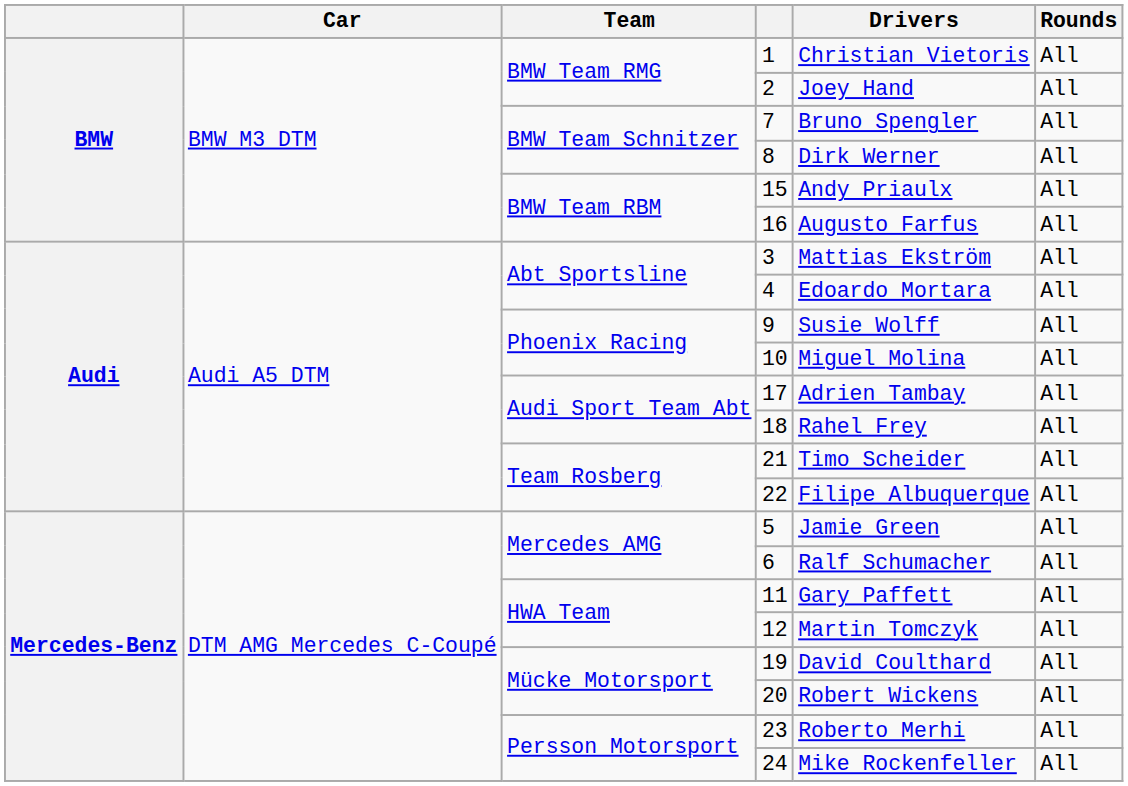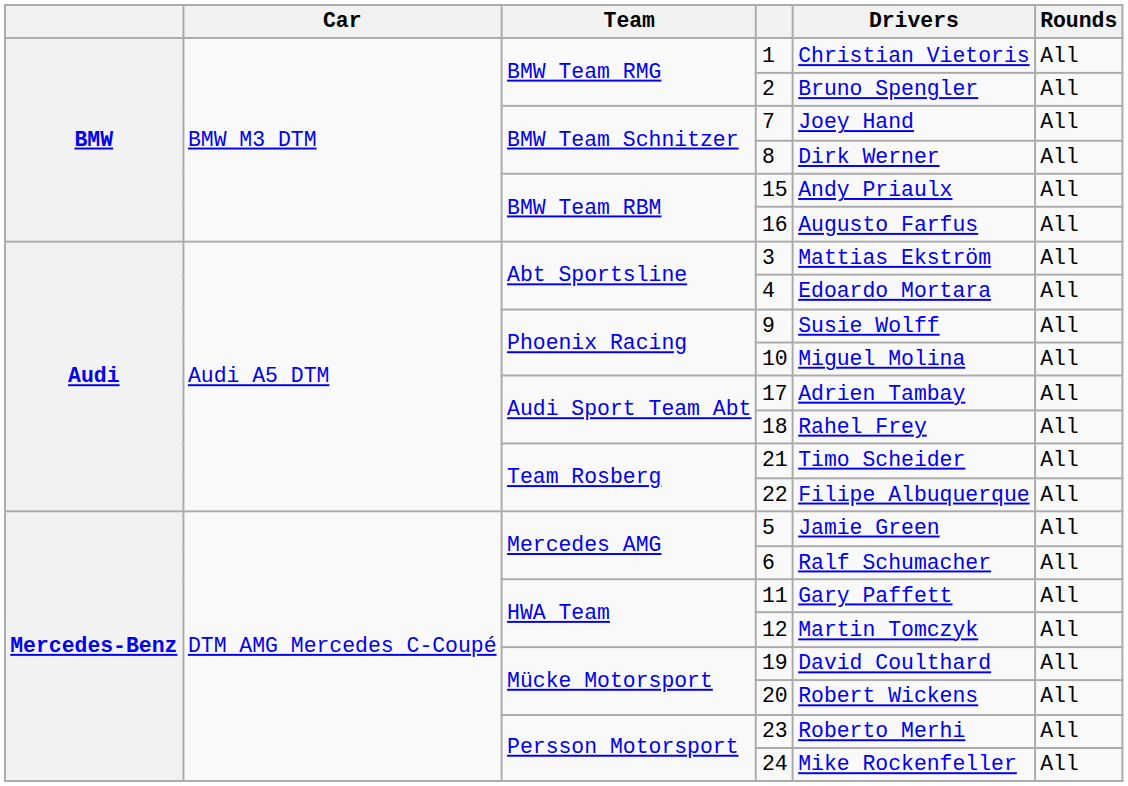2 | Drivers: Joey Hand -> Bruno Spengler
7 | Drivers: Bruno Spengler -> Joey Hand
